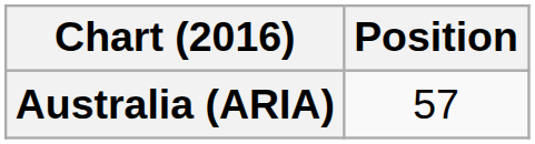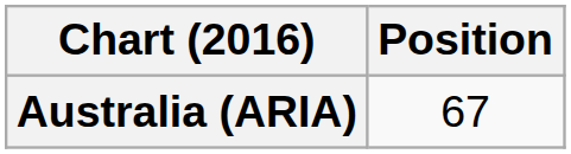Australia (ARIA) | Position: 57 -> 67
